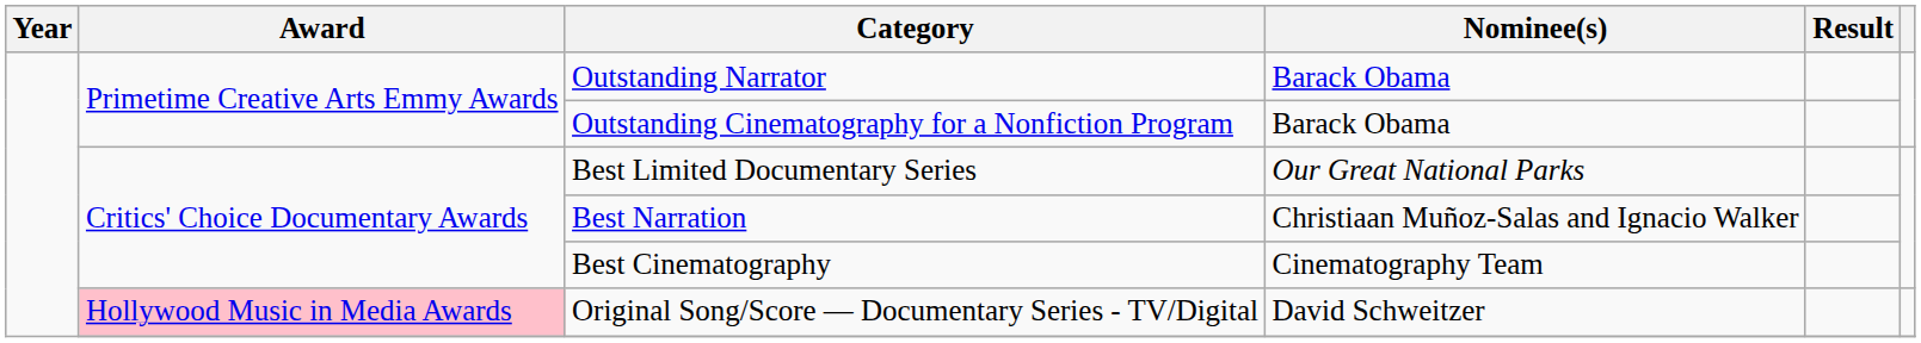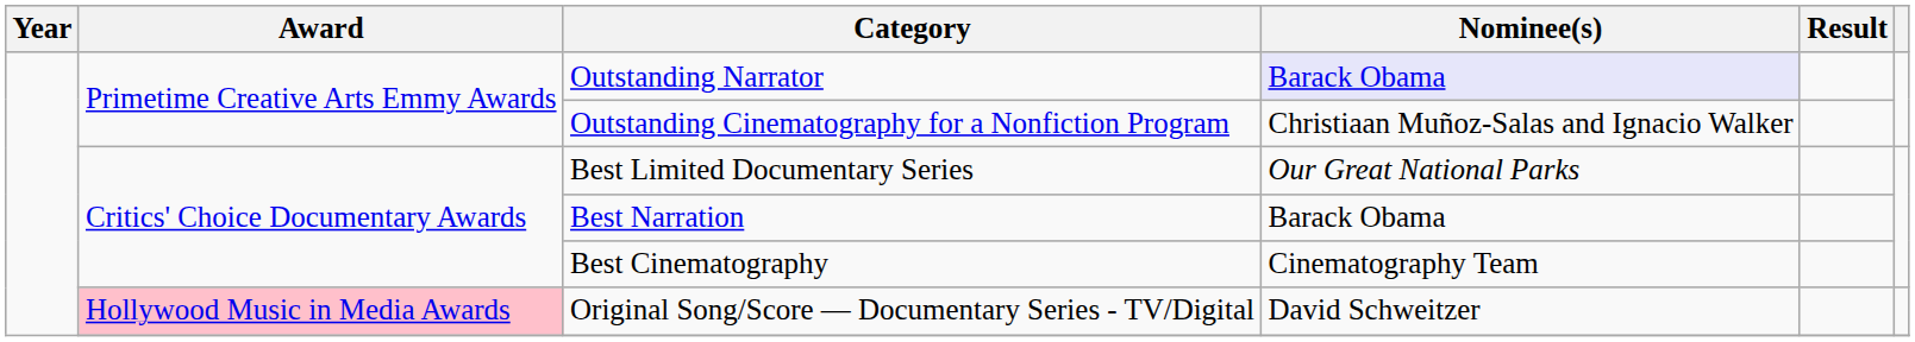Outstanding Narrator | Nominee(s): no background -> lavender background
Outstanding Cinematography for a Nonfiction Program | Nominee(s): Barack Obama -> Christiaan Muñoz-Salas and Ignacio Walker
Best Narration | Nominee(s): Christiaan Muñoz-Salas and Ignacio Walker -> Barack Obama
